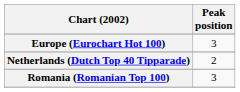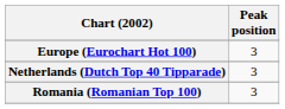Netherlands (Dutch Top 40 Tipparade) | Peak position: 2 -> 3
